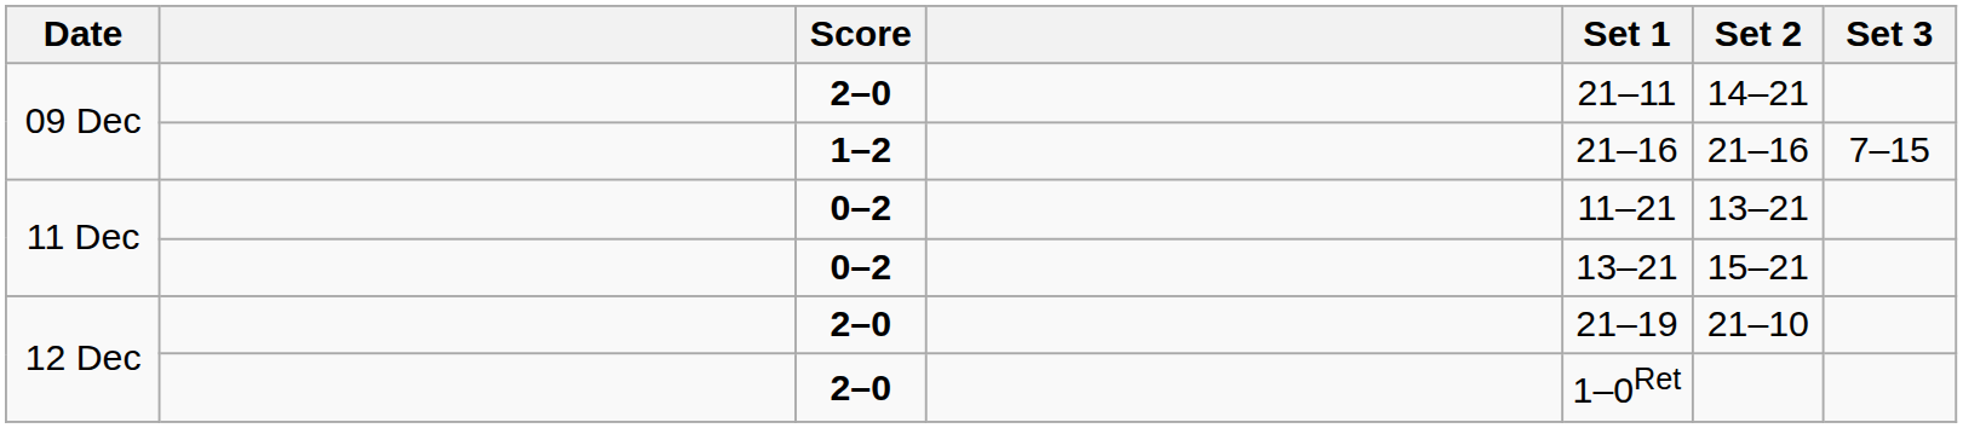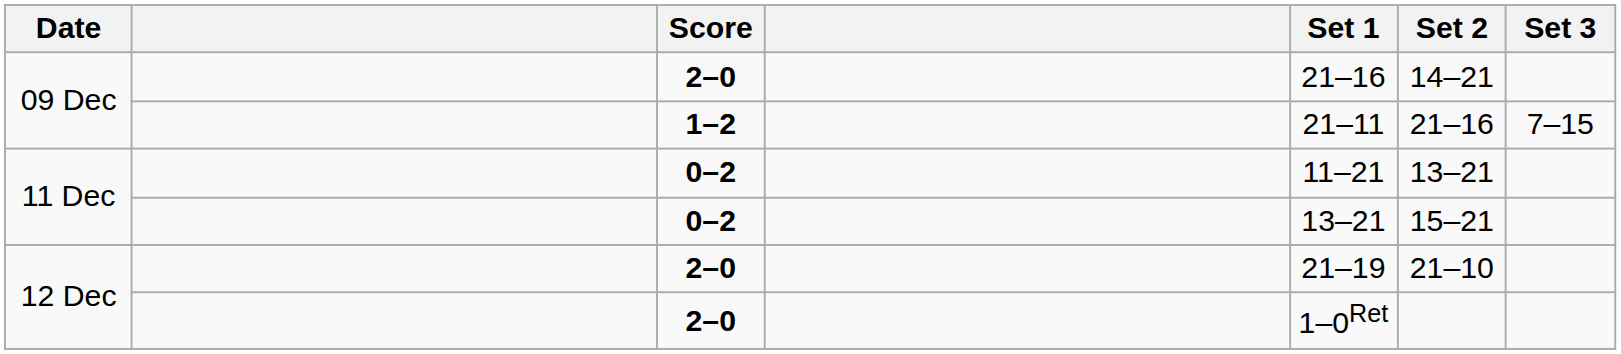09 Dec / 2–0 | Set 1: 21–11 -> 21–16
09 Dec / 1–2 | Set 1: 21–16 -> 21–11
